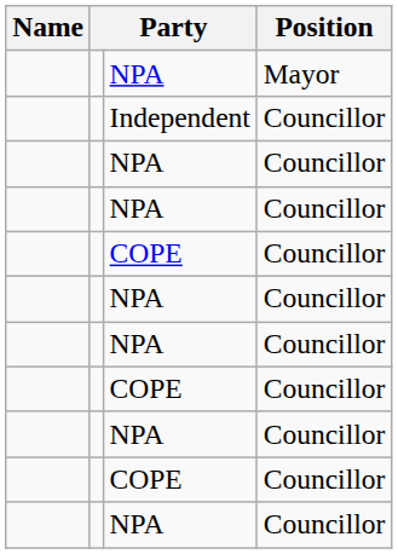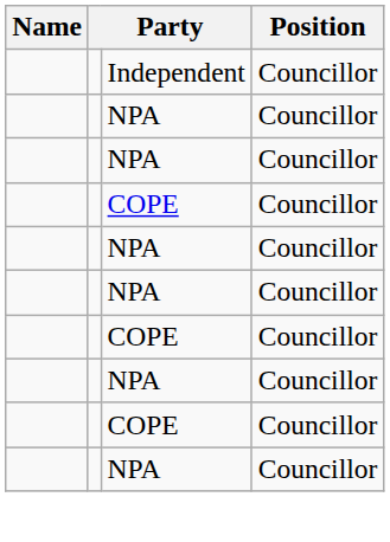- row: NPA | Mayor
